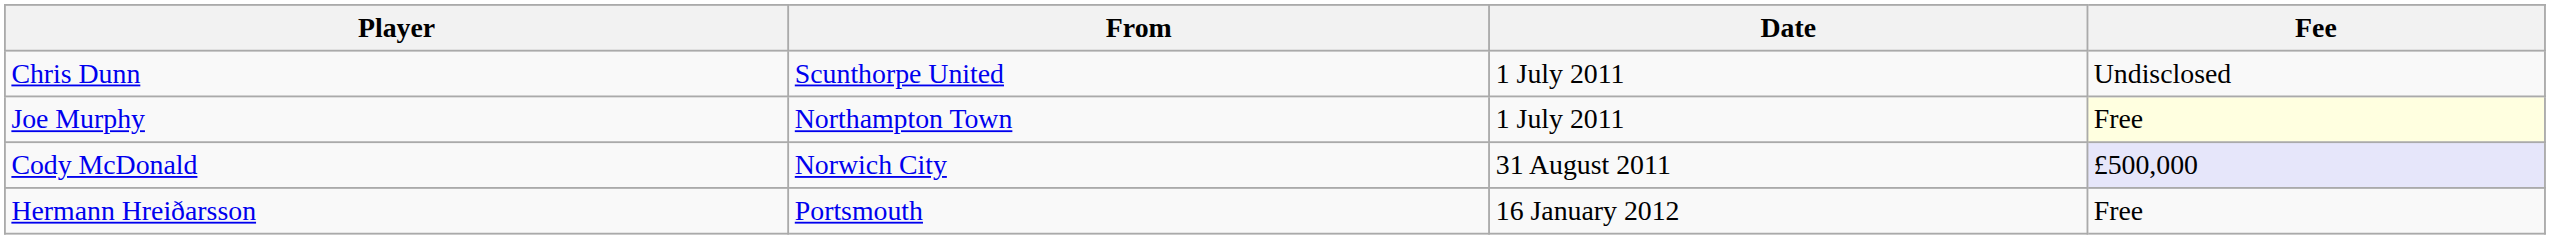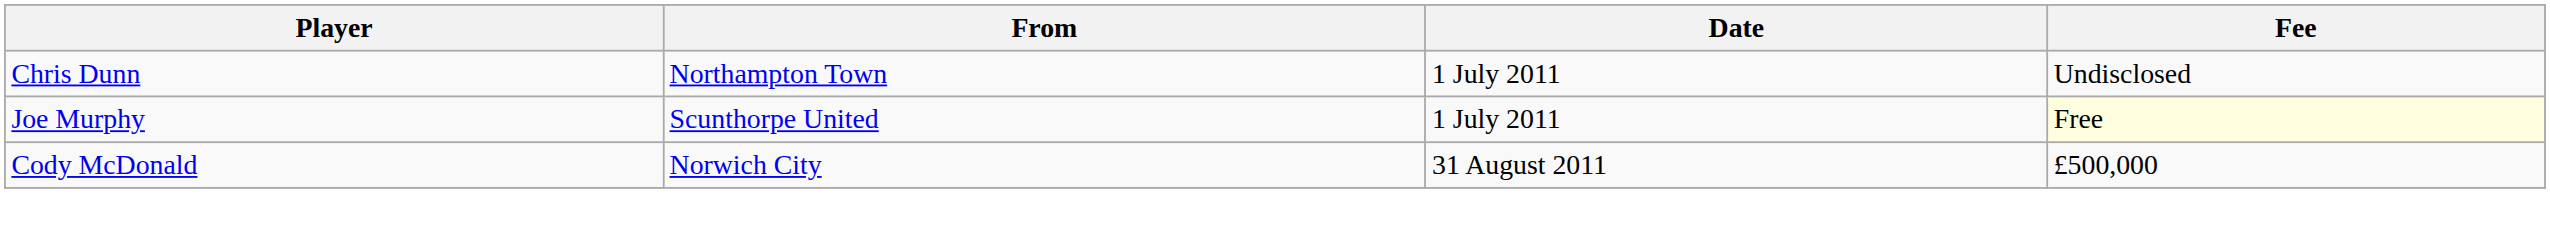Chris Dunn | From: Scunthorpe United -> Northampton Town
Joe Murphy | From: Northampton Town -> Scunthorpe United
Cody McDonald | Fee: lavender background -> no background
- row: Hermann Hreiðarsson | Portsmouth | 16 January 2012 | Free
